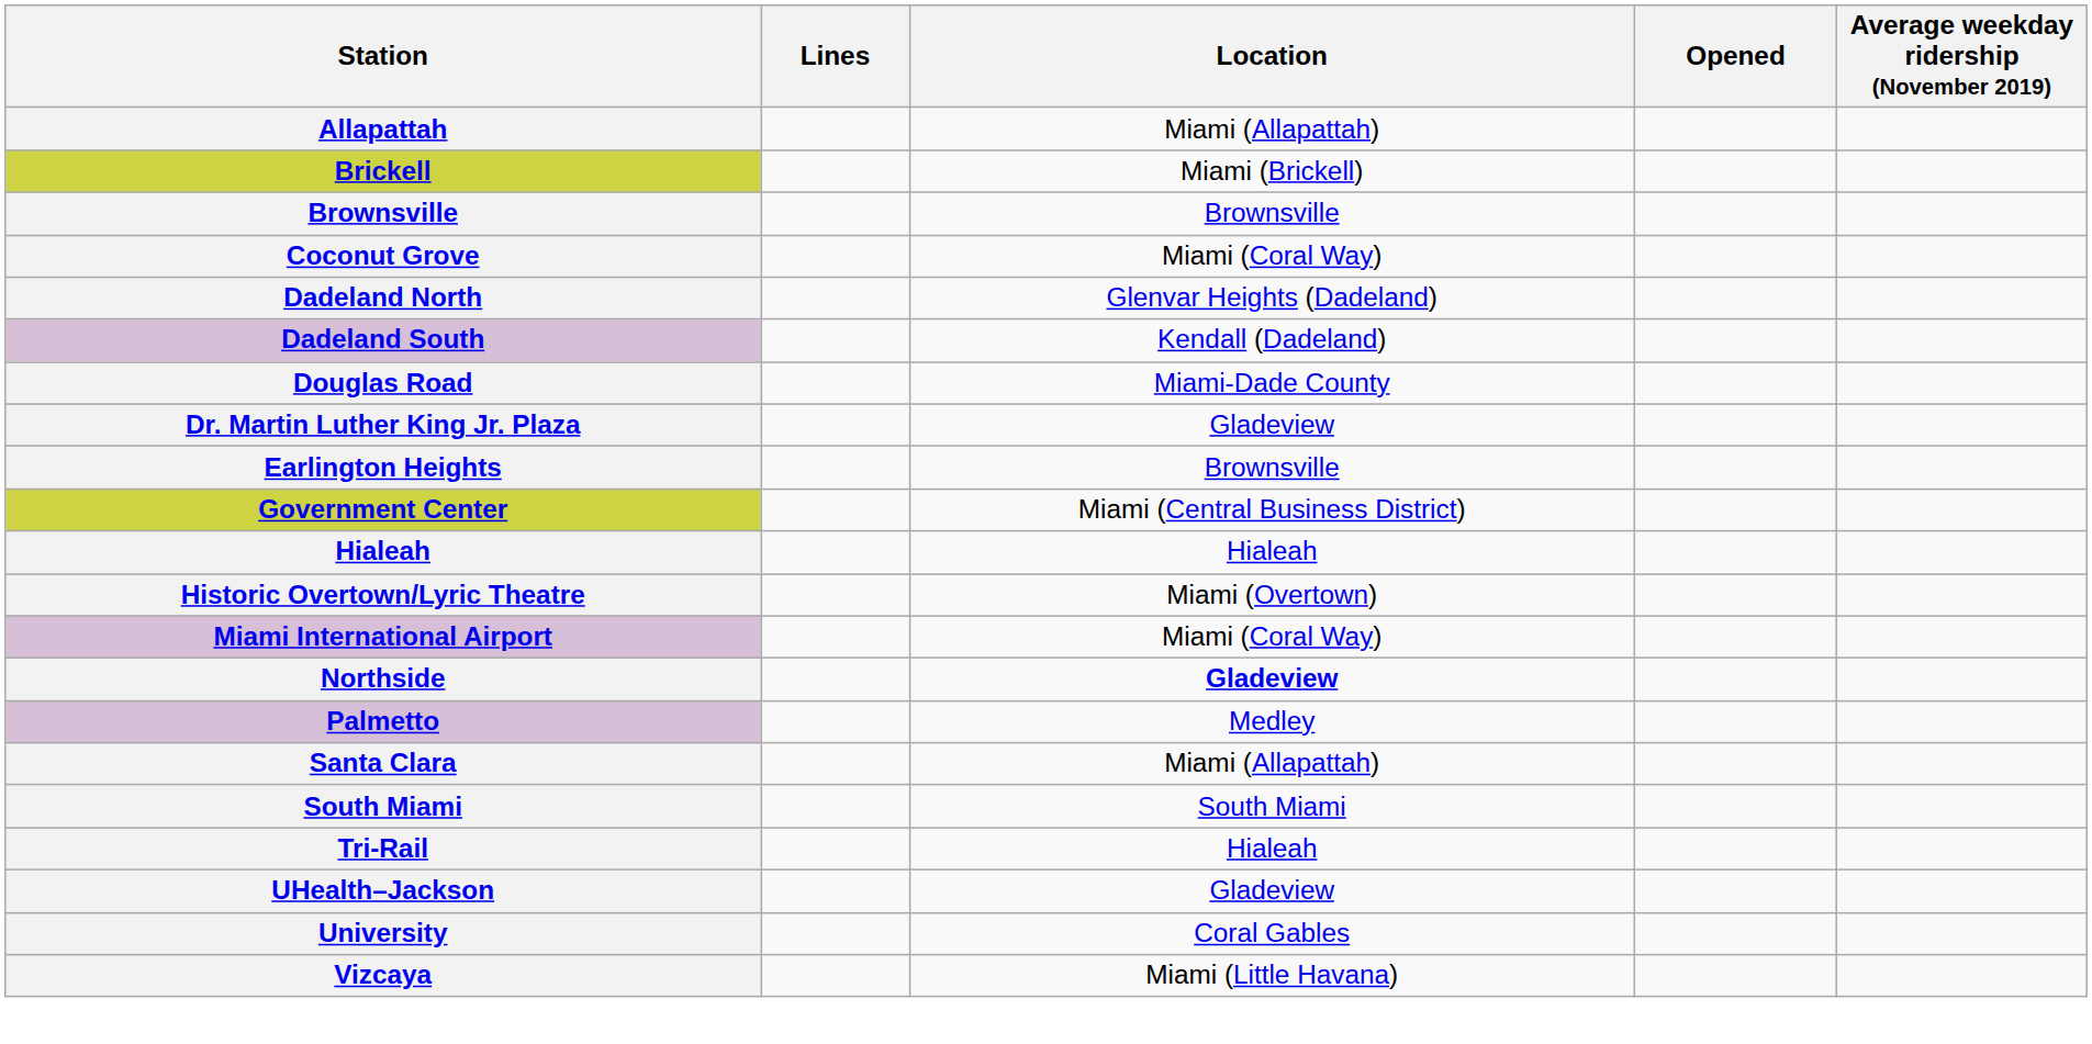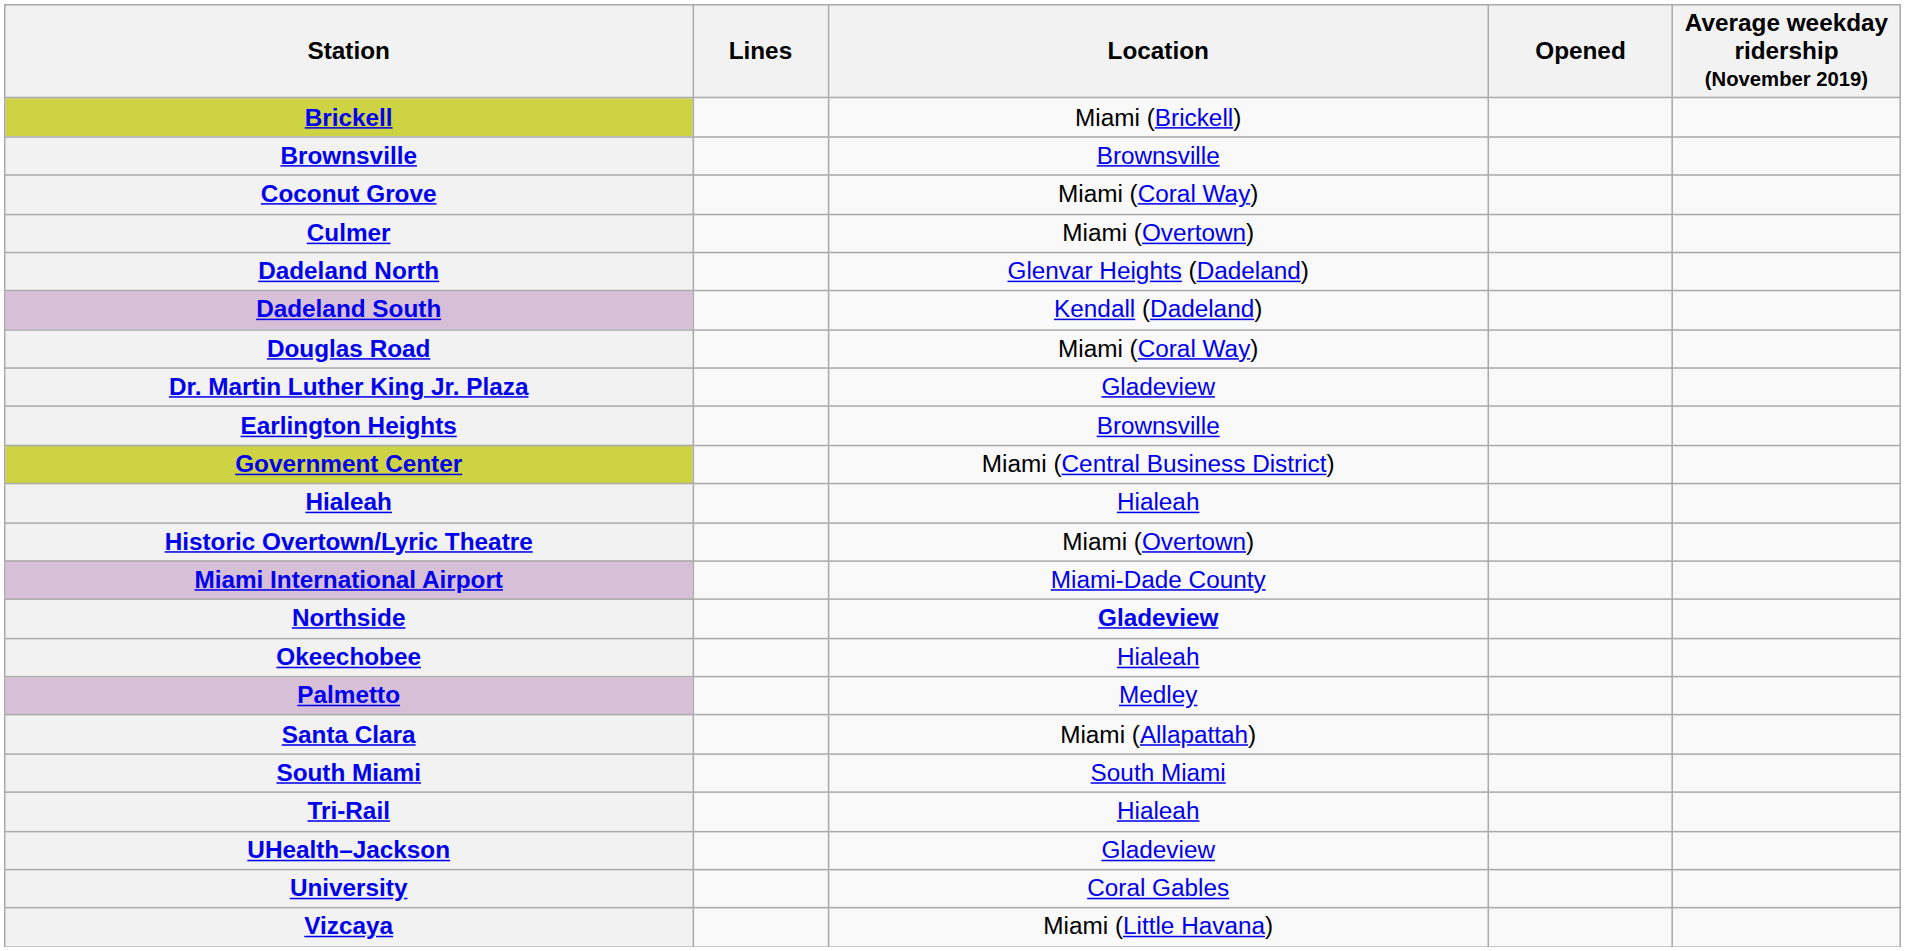- row: Allapattah | Miami (Allapattah)
+ row: Culmer | Miami (Overtown)
Douglas Road | Location: Miami-Dade County -> Miami (Coral Way)
Miami International Airport | Location: Miami (Coral Way) -> Miami-Dade County
+ row: Okeechobee | Hialeah
